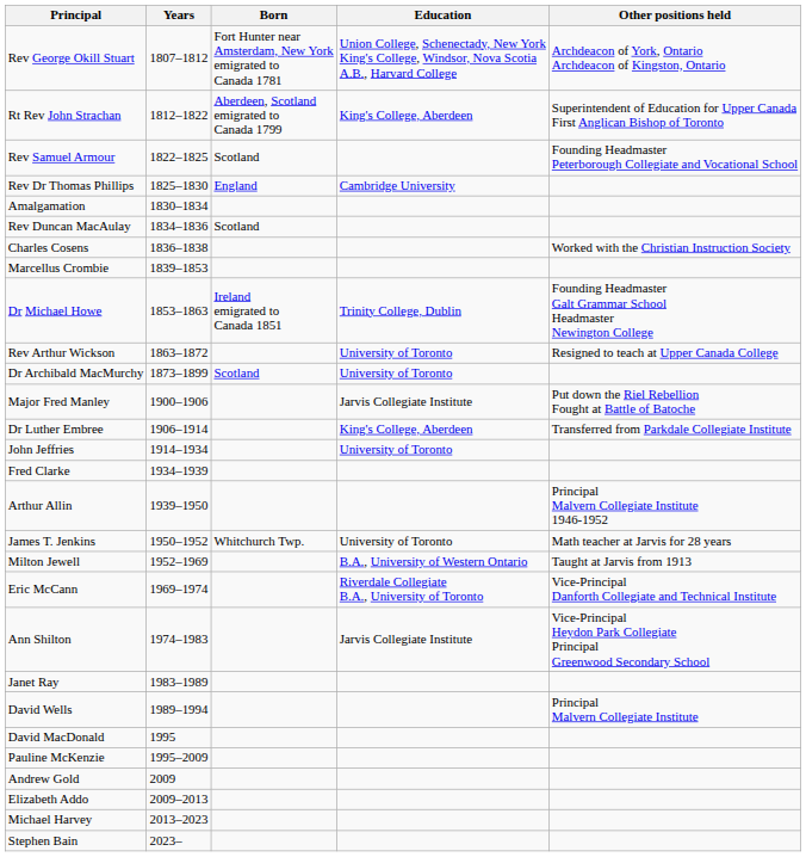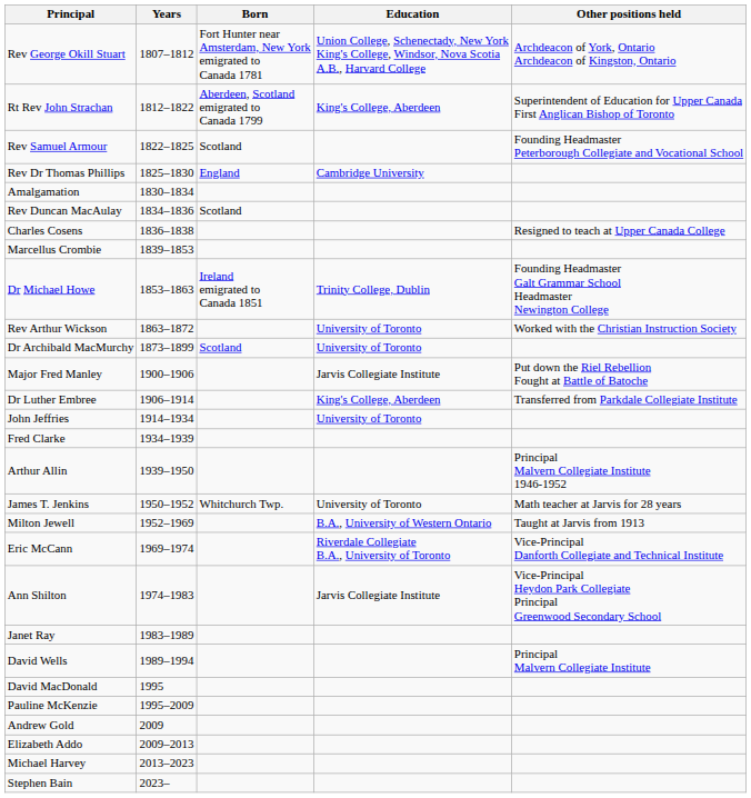Charles Cosens | Other positions held: Worked with the Christian Instruction Society -> Resigned to teach at Upper Canada College
Rev Arthur Wickson | Other positions held: Resigned to teach at Upper Canada College -> Worked with the Christian Instruction Society
